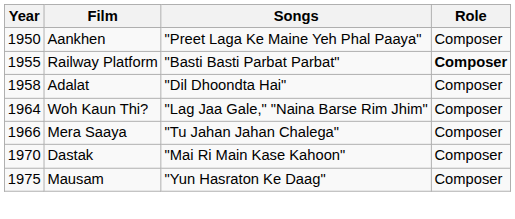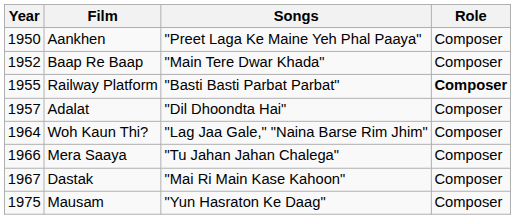+ row: 1952 | Baap Re Baap | "Main Tere Dwar Khada" | Composer
Adalat | Year: 1958 -> 1957
Dastak | Year: 1970 -> 1967
